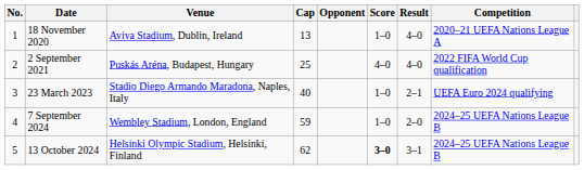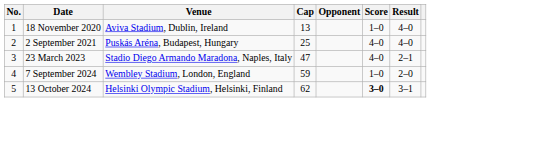- column: Competition | 2020–21 UEFA Nations League A | 2022 FIFA World Cup qualification | UEFA Euro 2024 qualifying | 2024–25 UEFA Nations League B | 2024–25 UEFA Nations League B
23 March 2023 | Cap: 40 -> 47
23 March 2023 | Score: 1–0 -> 4–0
